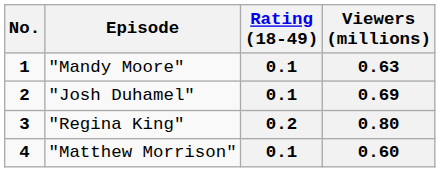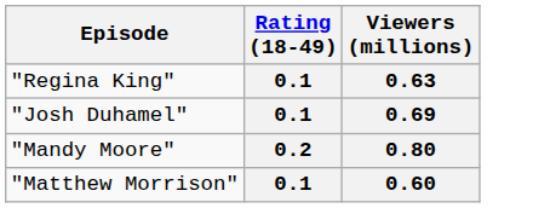- column: No. | 1 | 2 | 3 | 4
0.63 | Episode: "Mandy Moore" -> "Regina King"
0.80 | Episode: "Regina King" -> "Mandy Moore"
